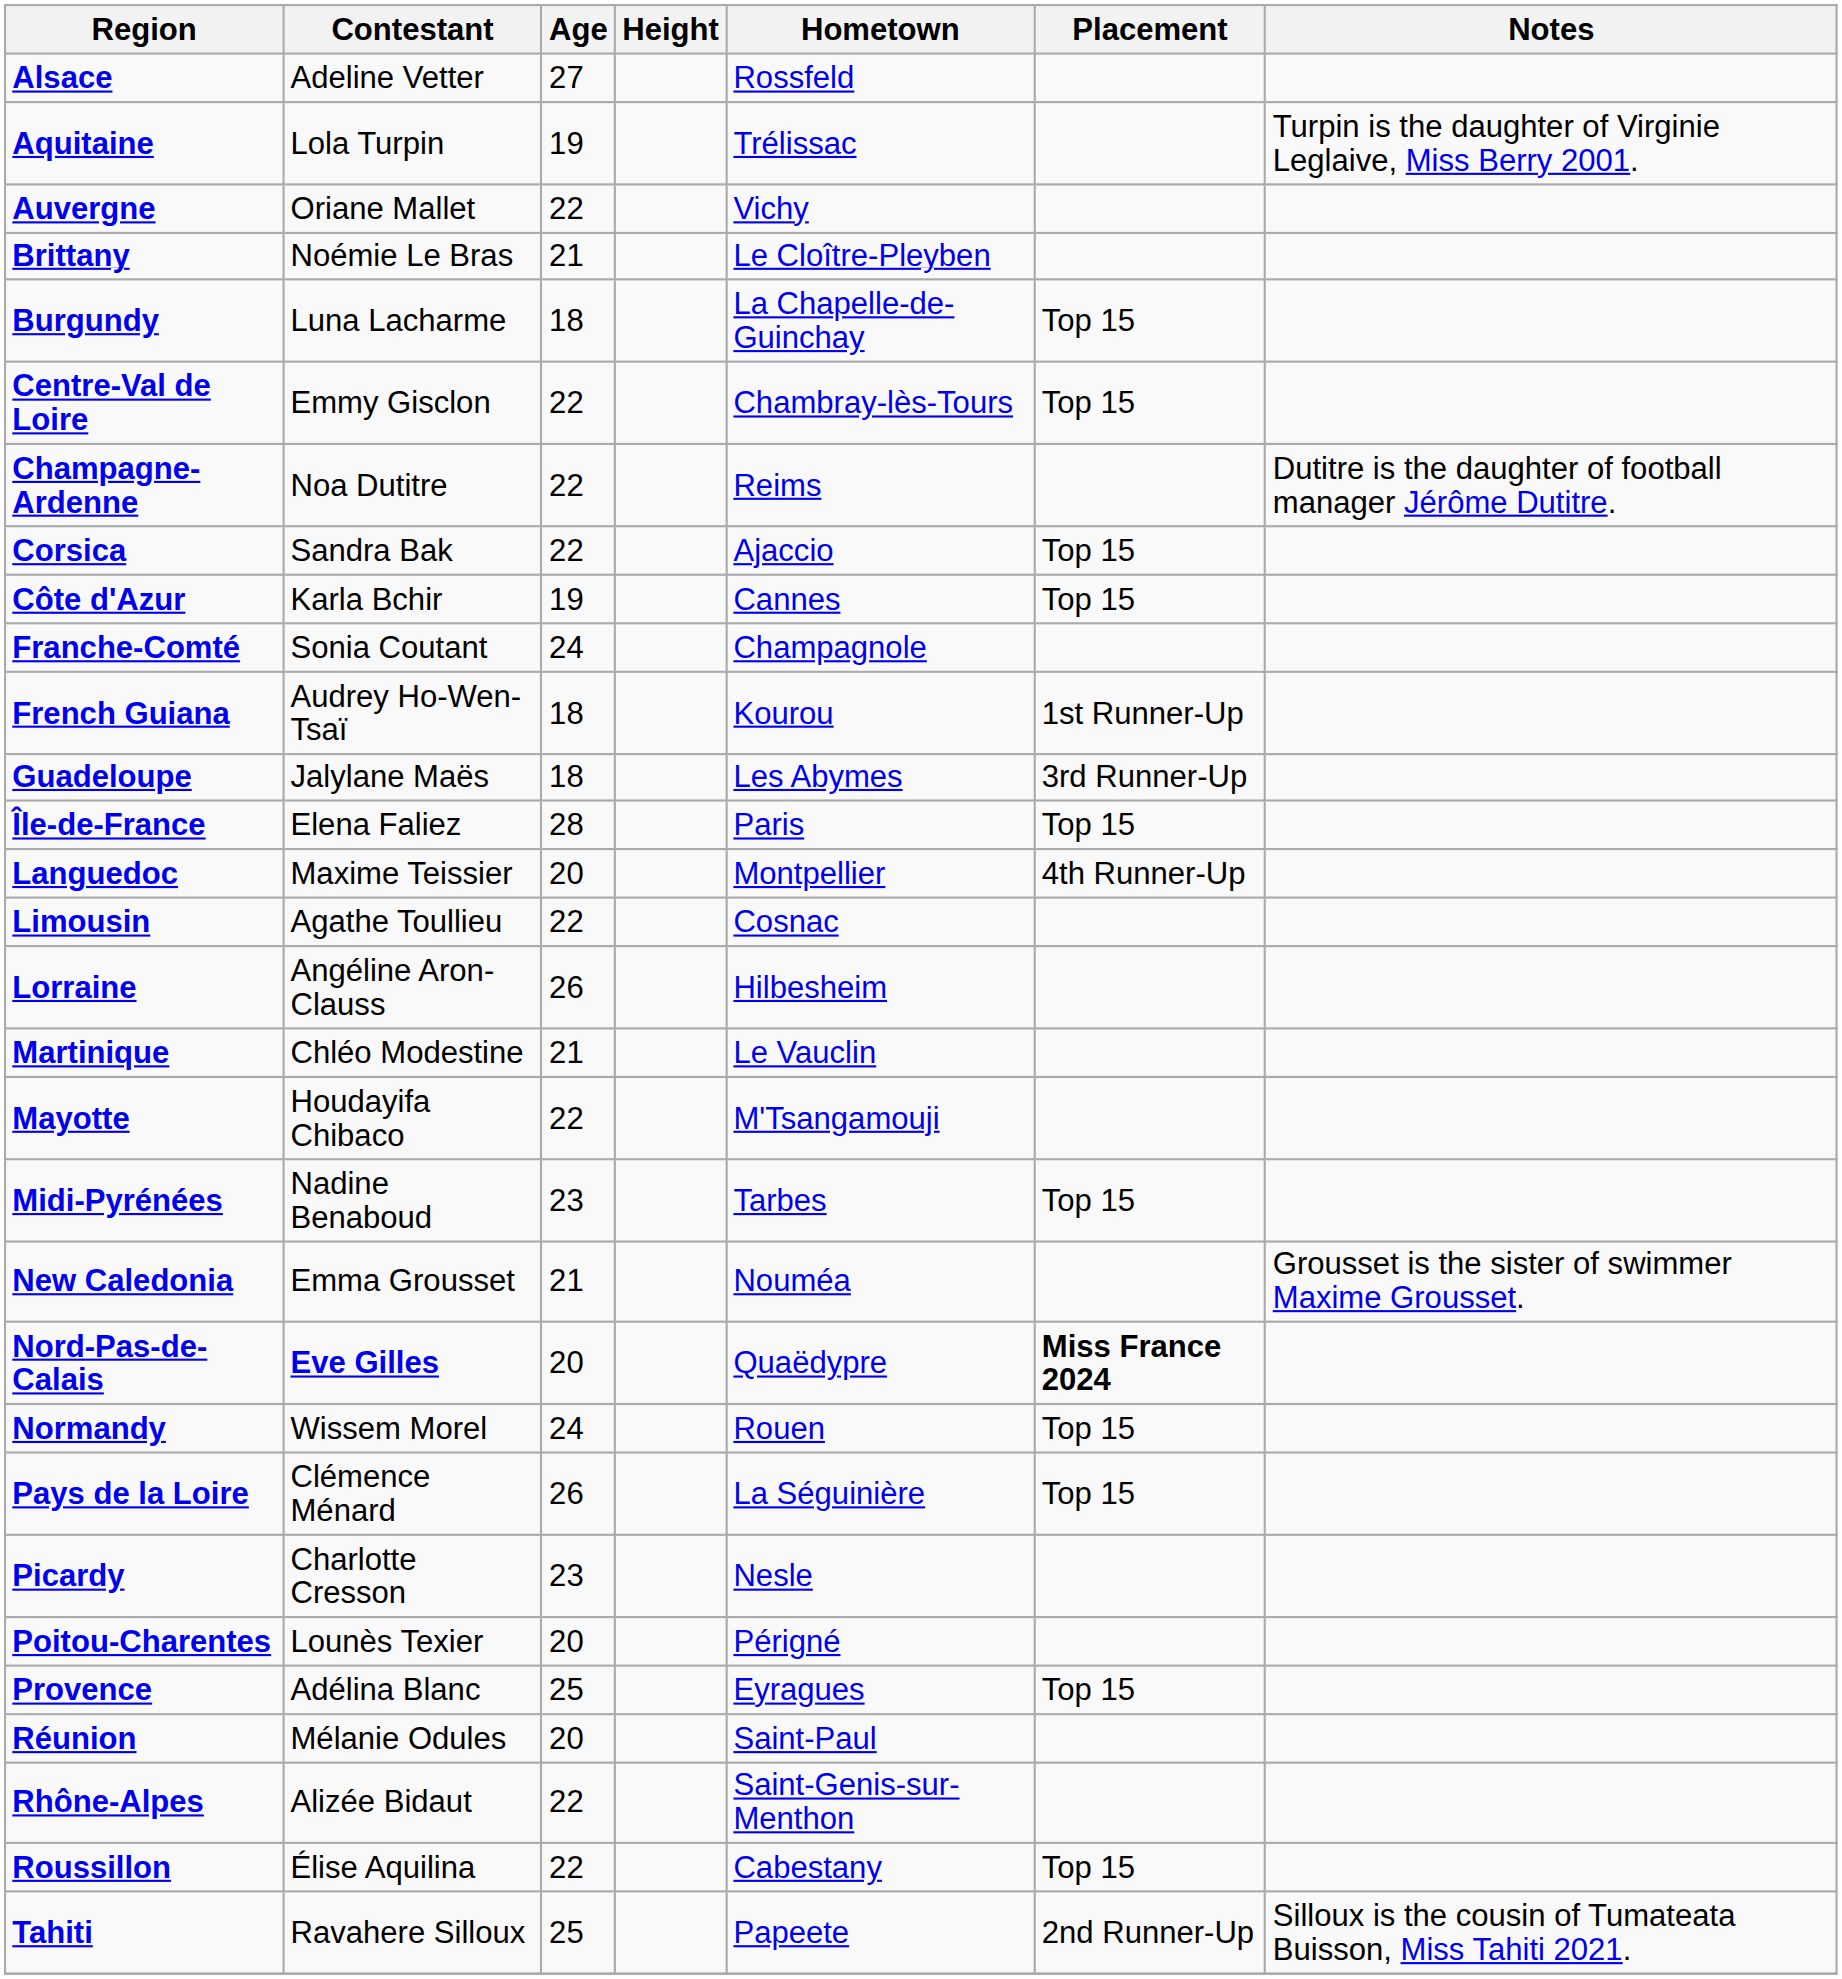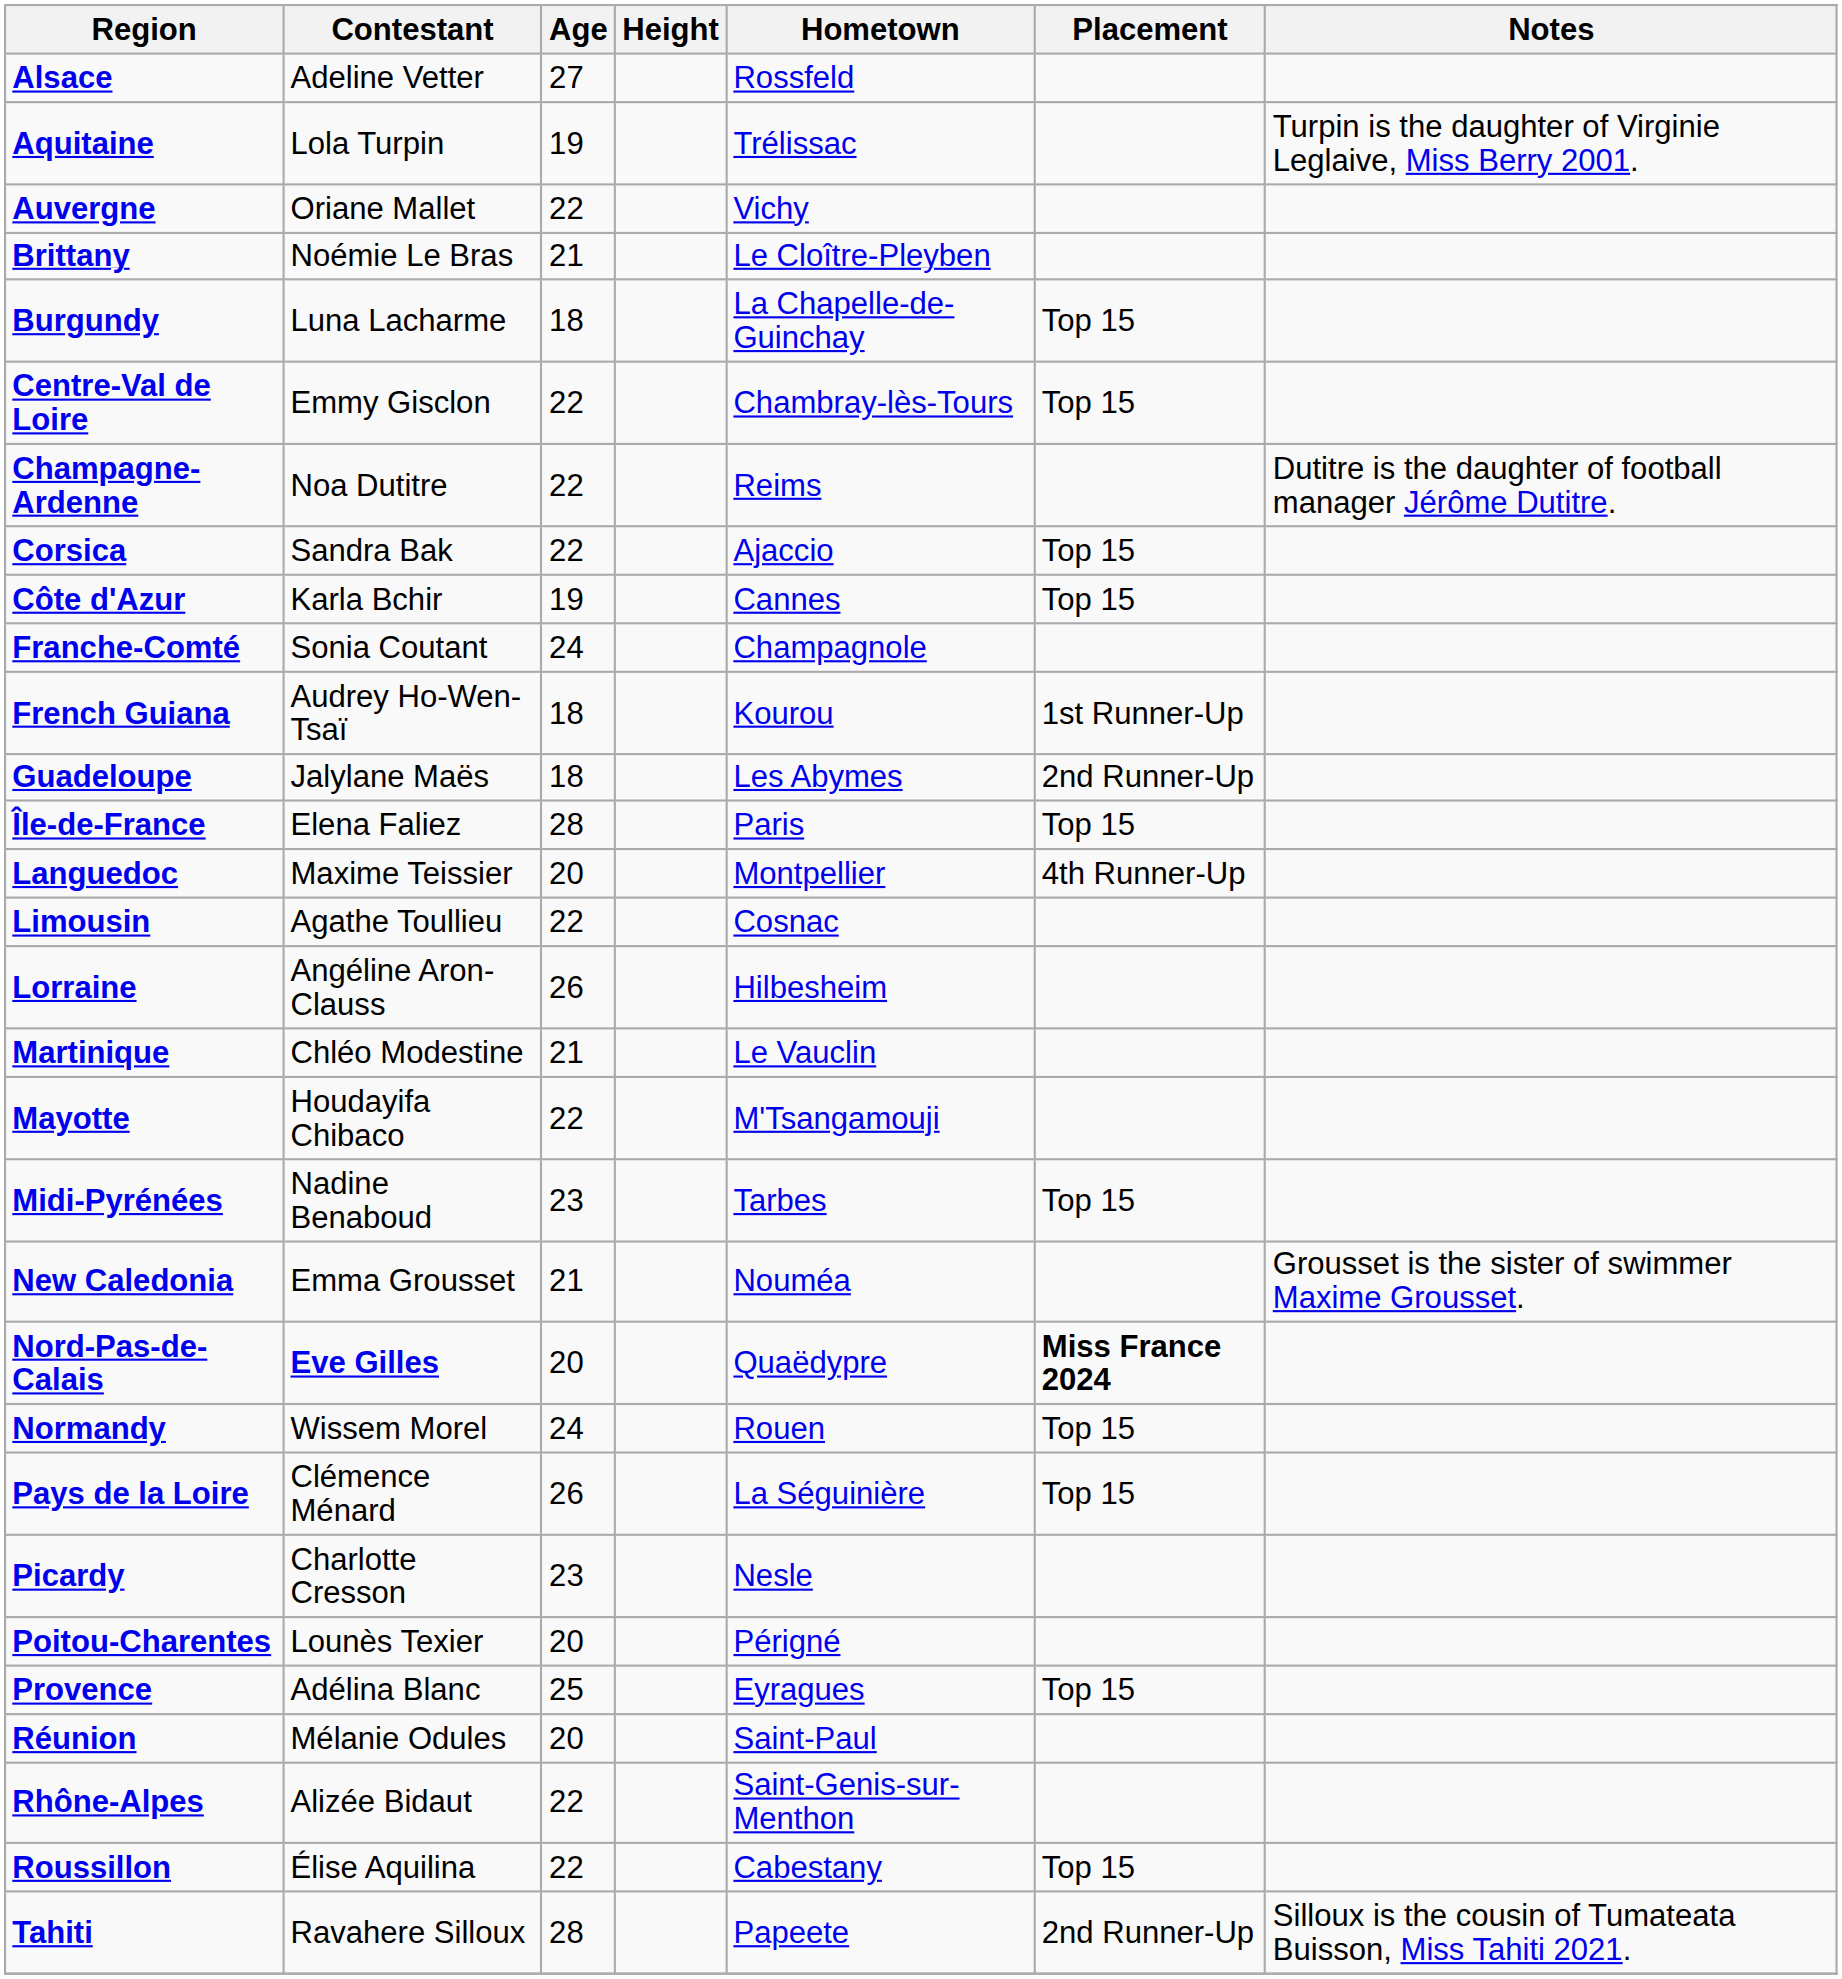Guadeloupe | Placement: 3rd Runner-Up -> 2nd Runner-Up
Tahiti | Age: 25 -> 28
